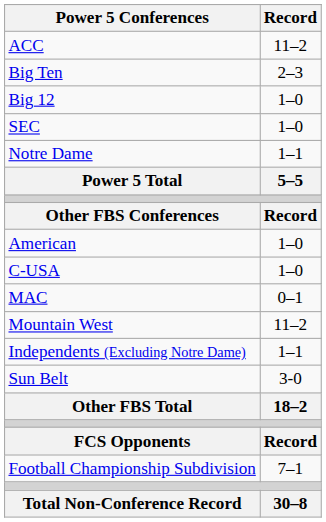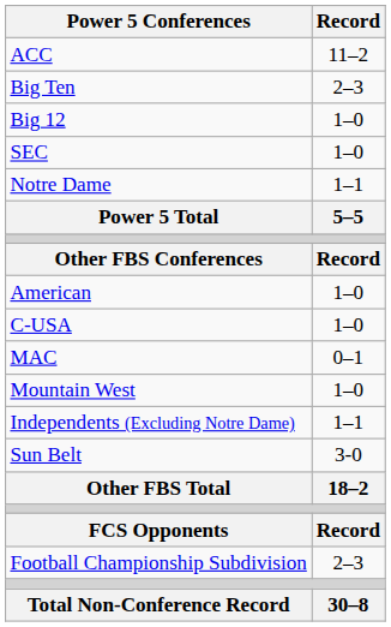Mountain West | Record: 11–2 -> 1–0
Football Championship Subdivision | Record: 7–1 -> 2–3
